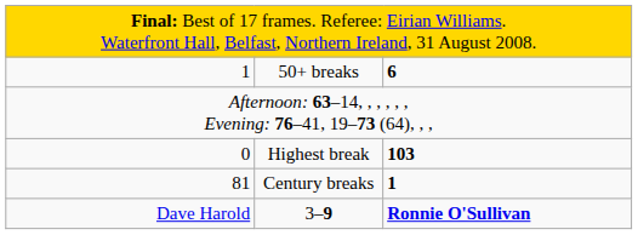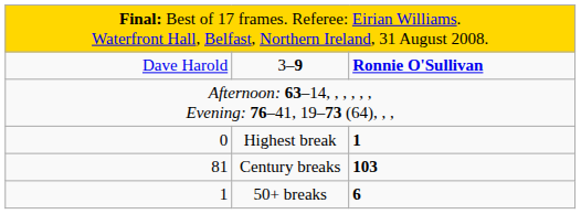rows swapped: 3–9 <-> 50+ breaks
Highest break | column 3: 103 -> 1
Century breaks | column 3: 1 -> 103
